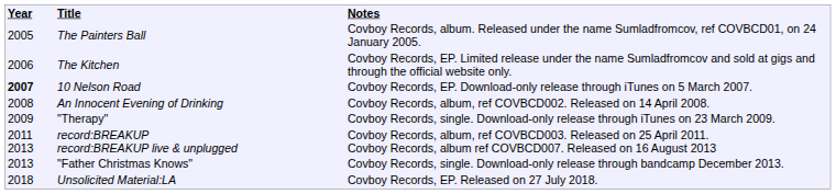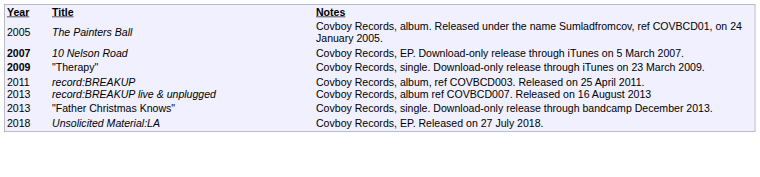- row: 2006 | The Kitchen | Covboy Records, EP. Limited release under the name Sumladfromcov and sold at gigs and through the official website only.
- row: 2008 | An Innocent Evening of Drinking | Covboy Records, album, ref COVBCD002. Released on 14 April 2008.
"Therapy" | column 1: normal -> bold
